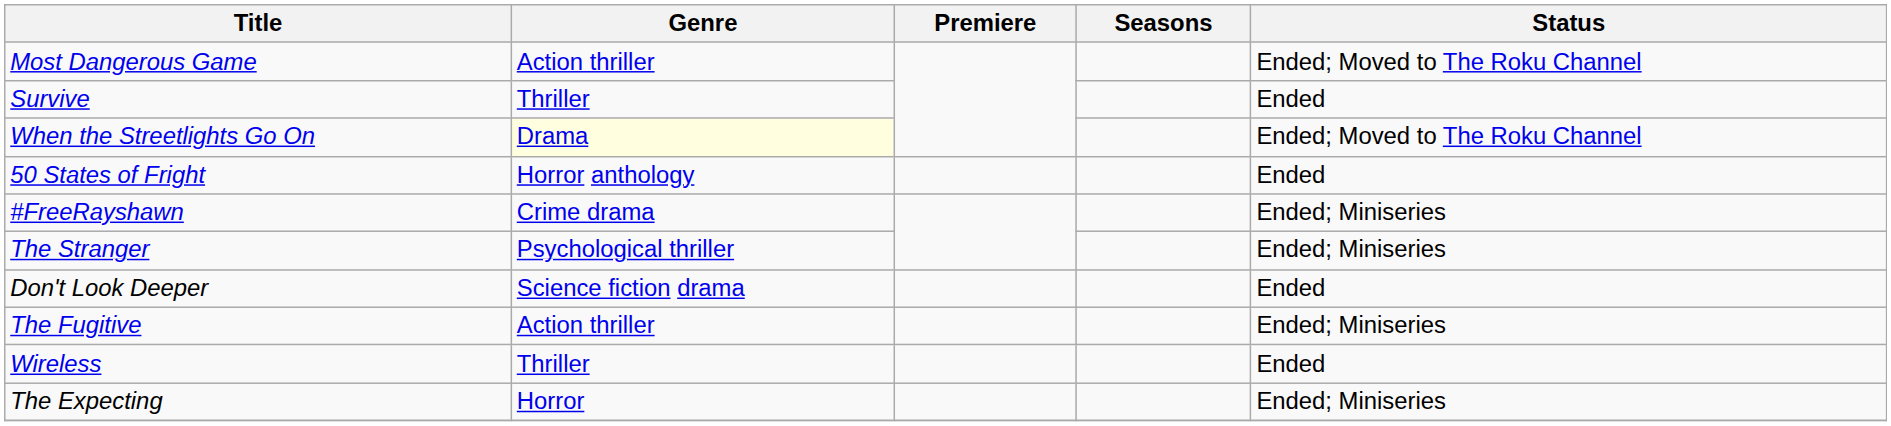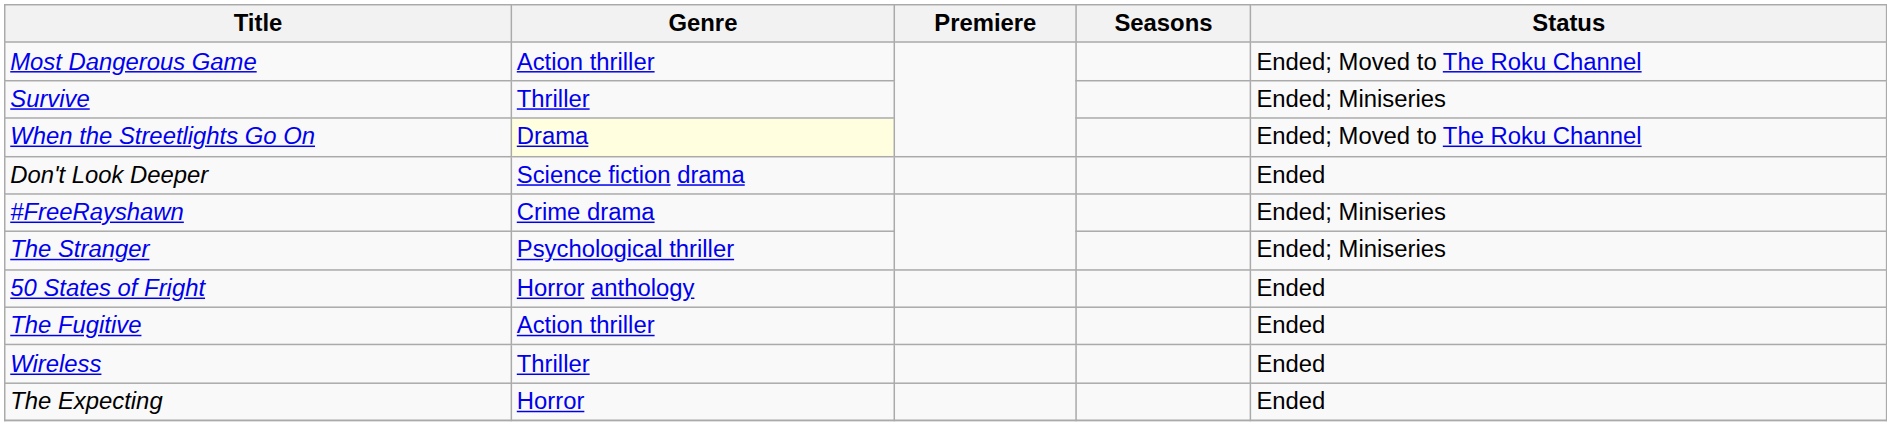Survive | Status: Ended -> Ended; Miniseries
rows swapped: 50 States of Fright <-> Don't Look Deeper
The Fugitive | Status: Ended; Miniseries -> Ended
The Expecting | Status: Ended; Miniseries -> Ended
